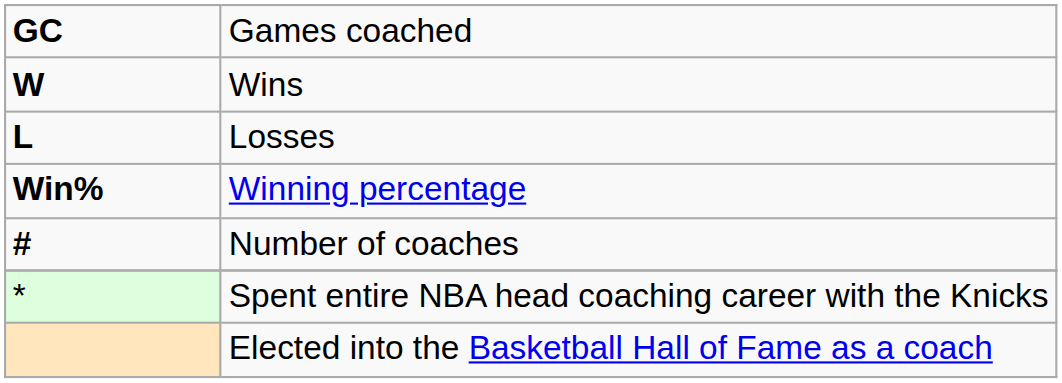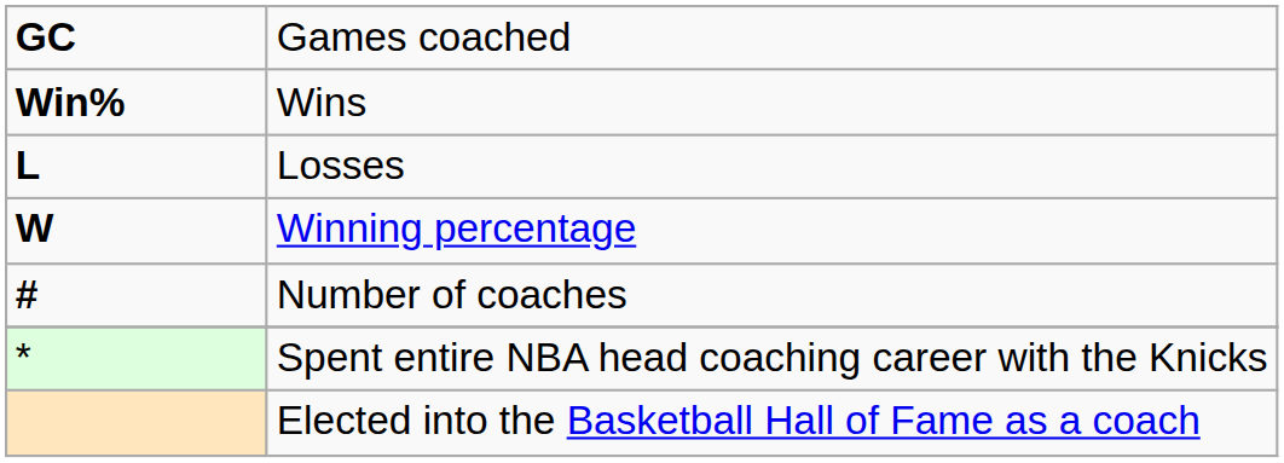Wins | column 1: W -> Win%
Winning percentage | column 1: Win% -> W
